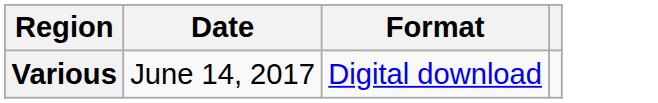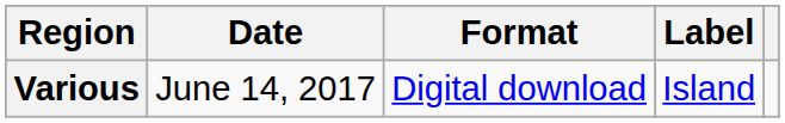+ column: Label | Island
